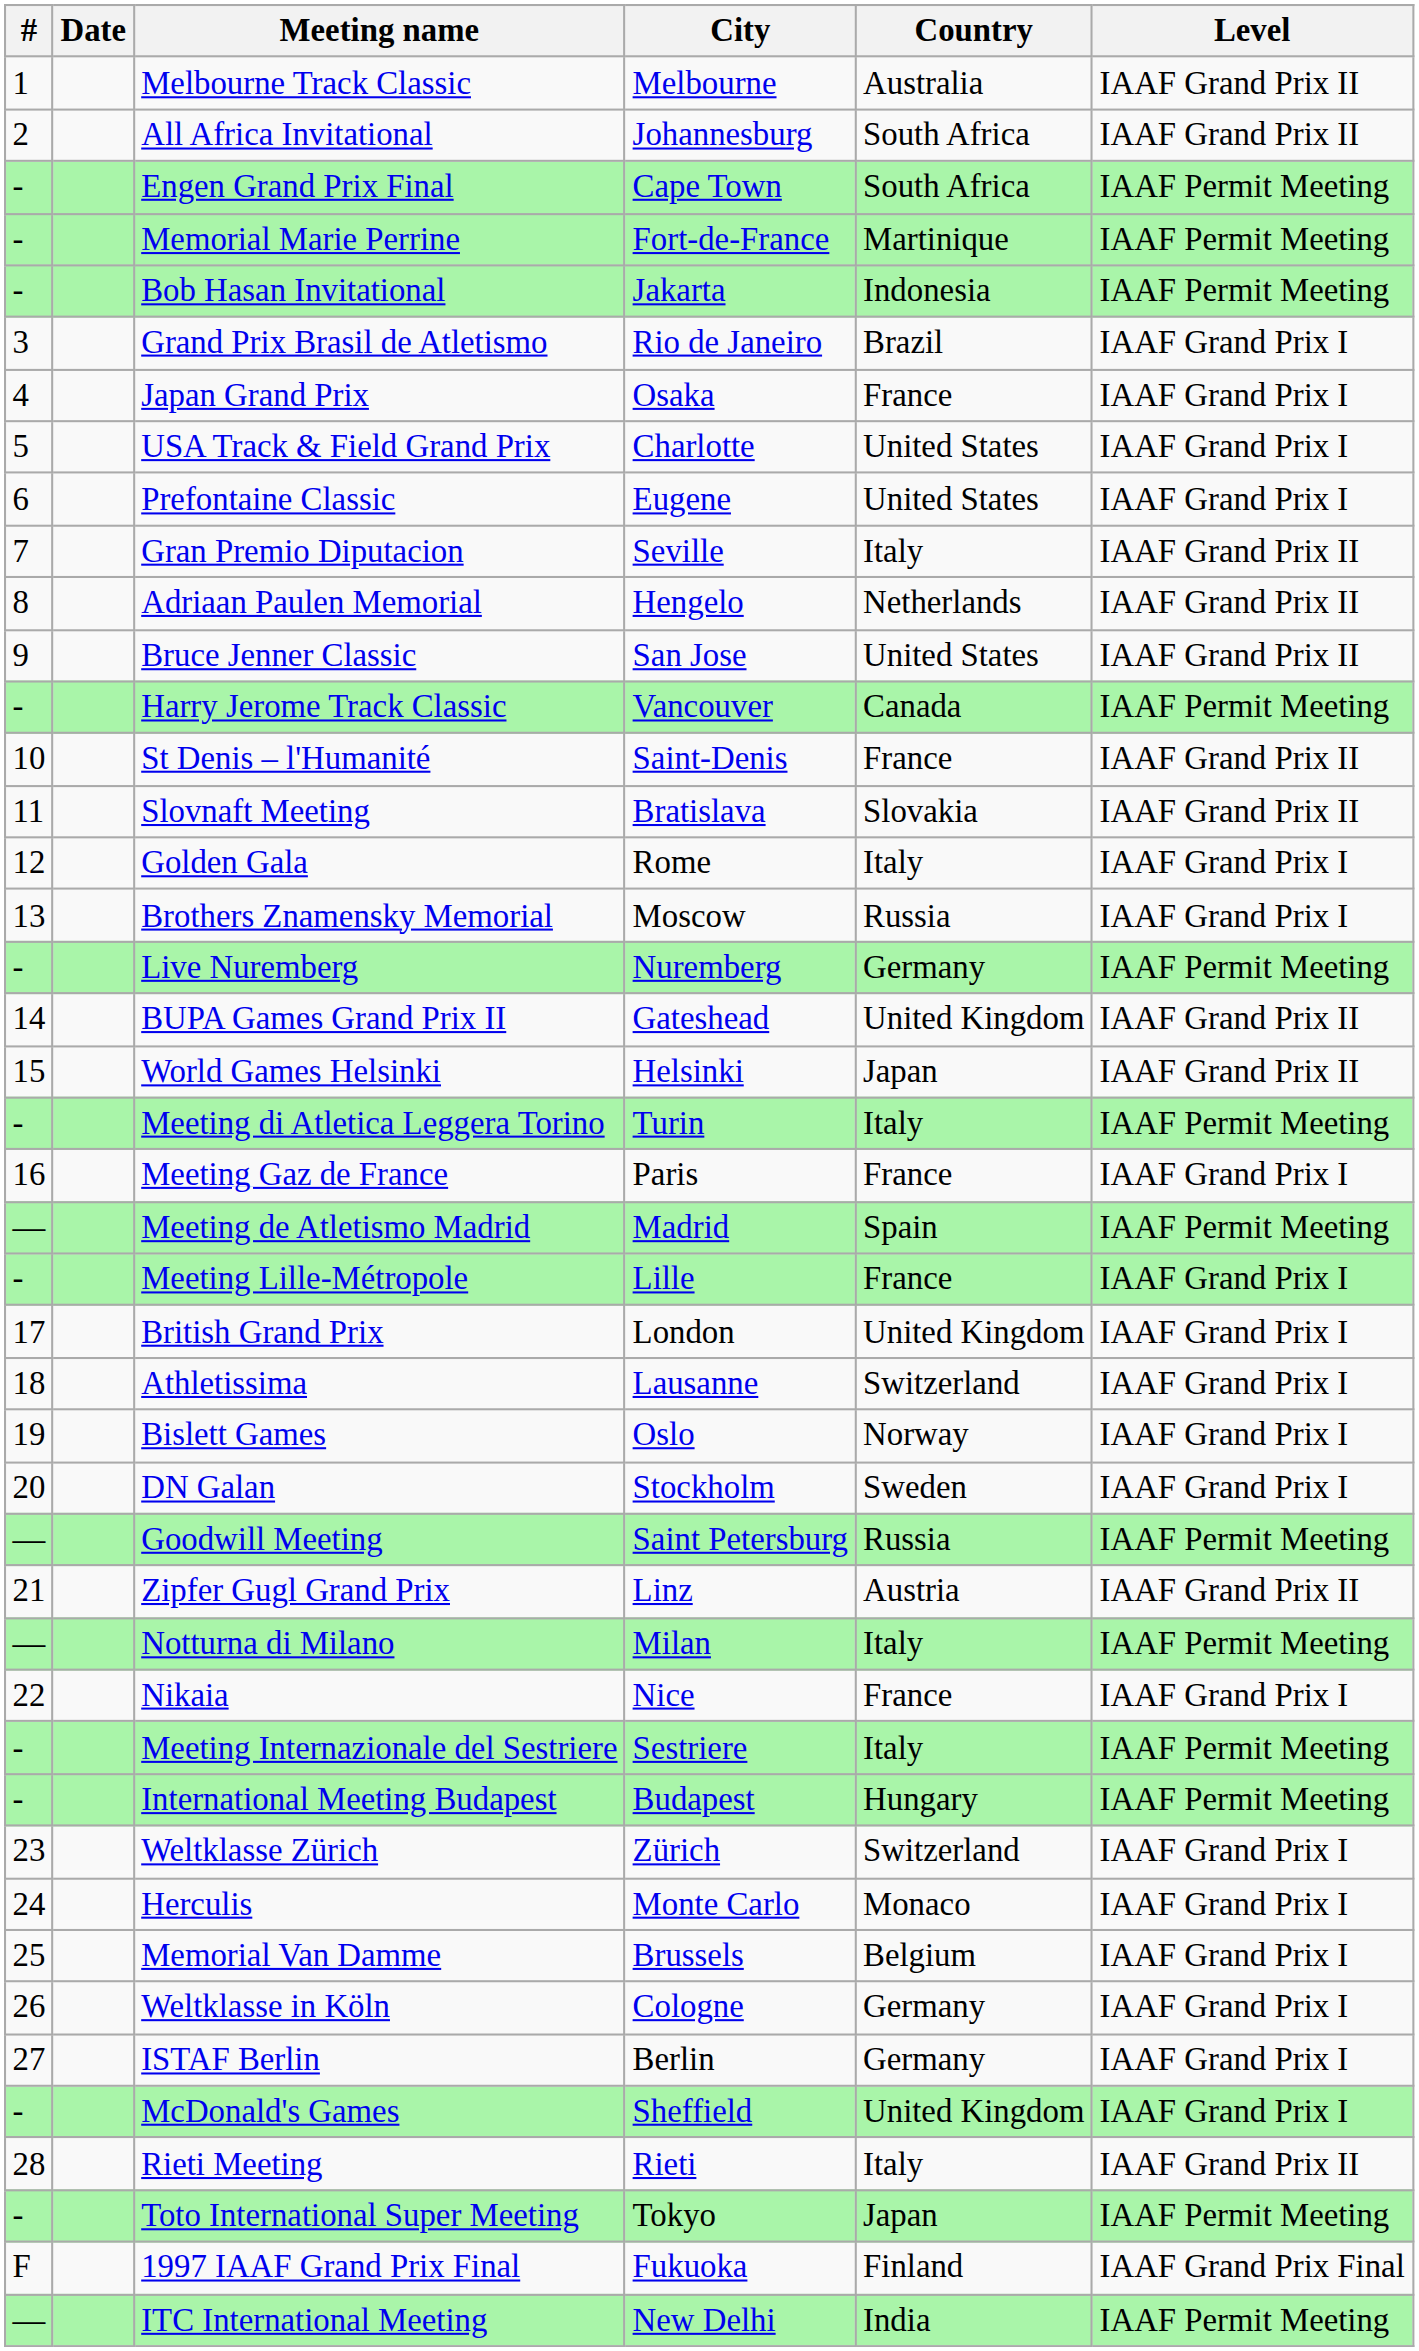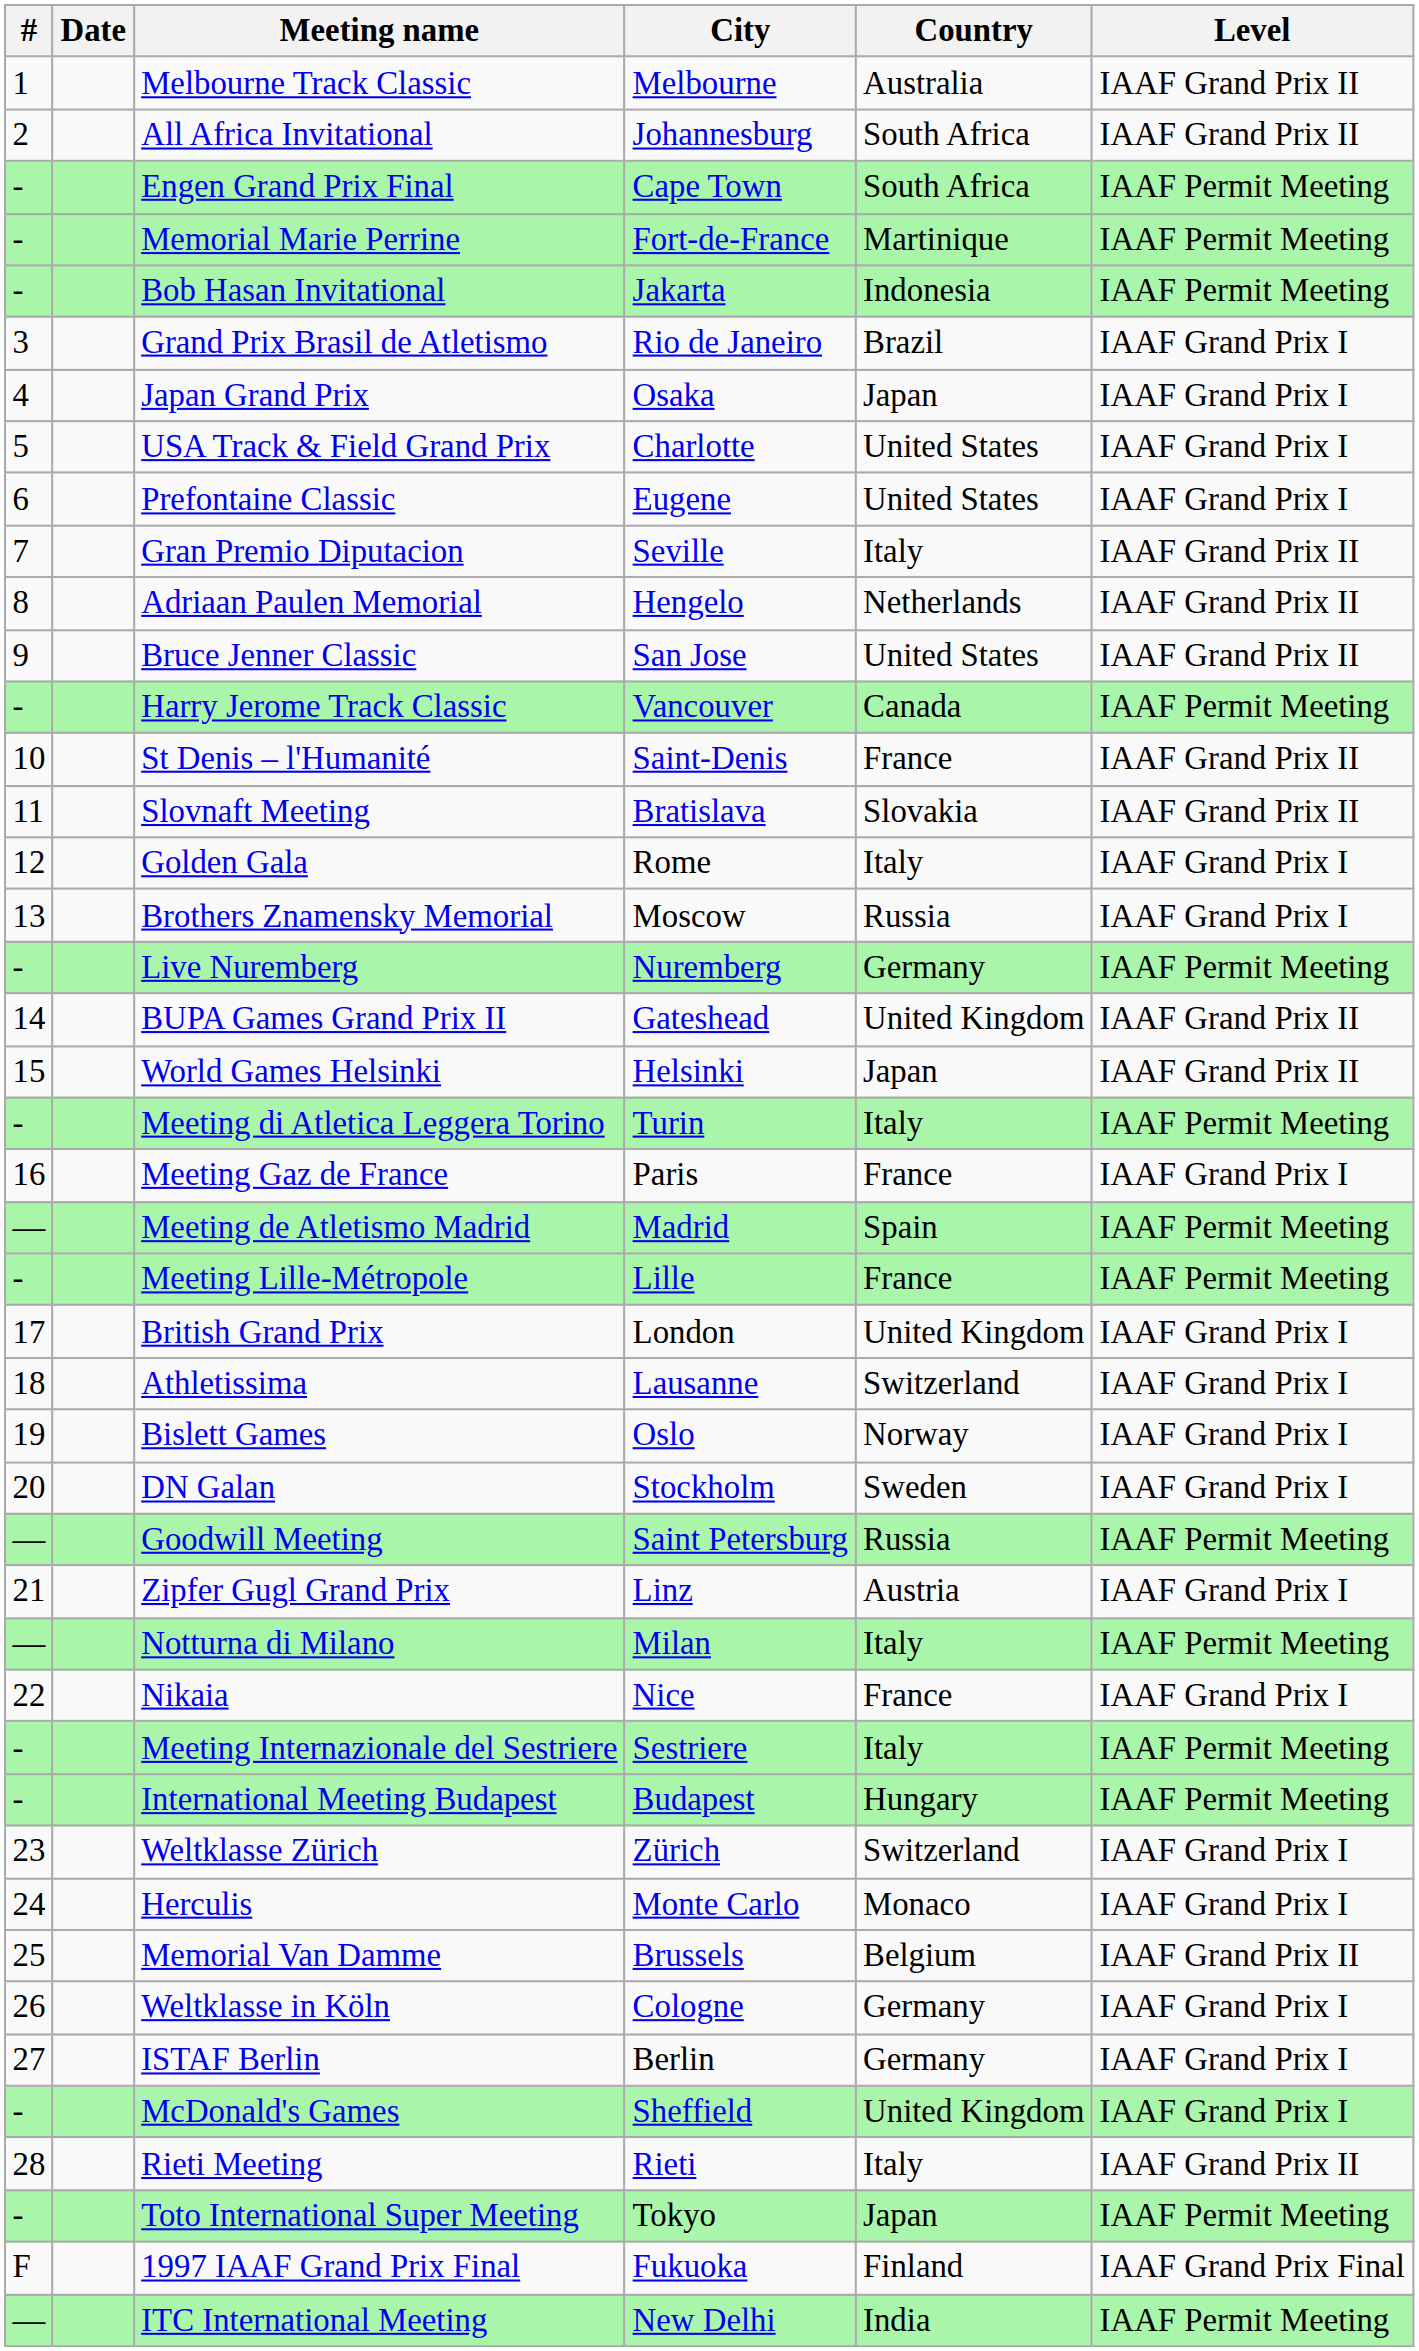Japan Grand Prix | Country: France -> Japan
Meeting Lille-Métropole | Level: IAAF Grand Prix I -> IAAF Permit Meeting
Zipfer Gugl Grand Prix | Level: IAAF Grand Prix II -> IAAF Grand Prix I
Memorial Van Damme | Level: IAAF Grand Prix I -> IAAF Grand Prix II
